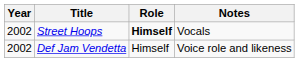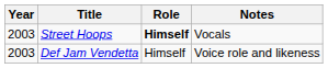Street Hoops | Year: 2002 -> 2003
Def Jam Vendetta | Year: 2002 -> 2003
